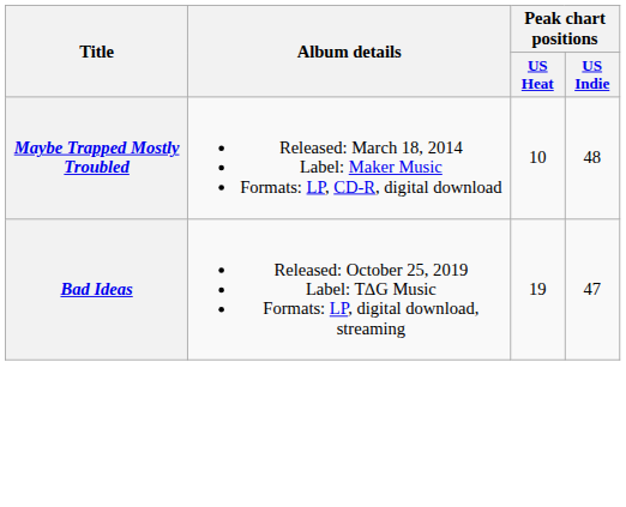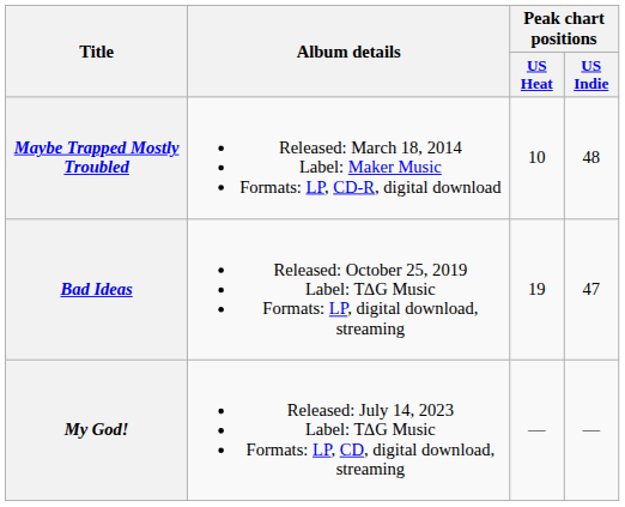+ row: My God! | Released: July 14, 2023 Label: T∆G Music Formats: LP, CD, digital download, streaming | — | —
